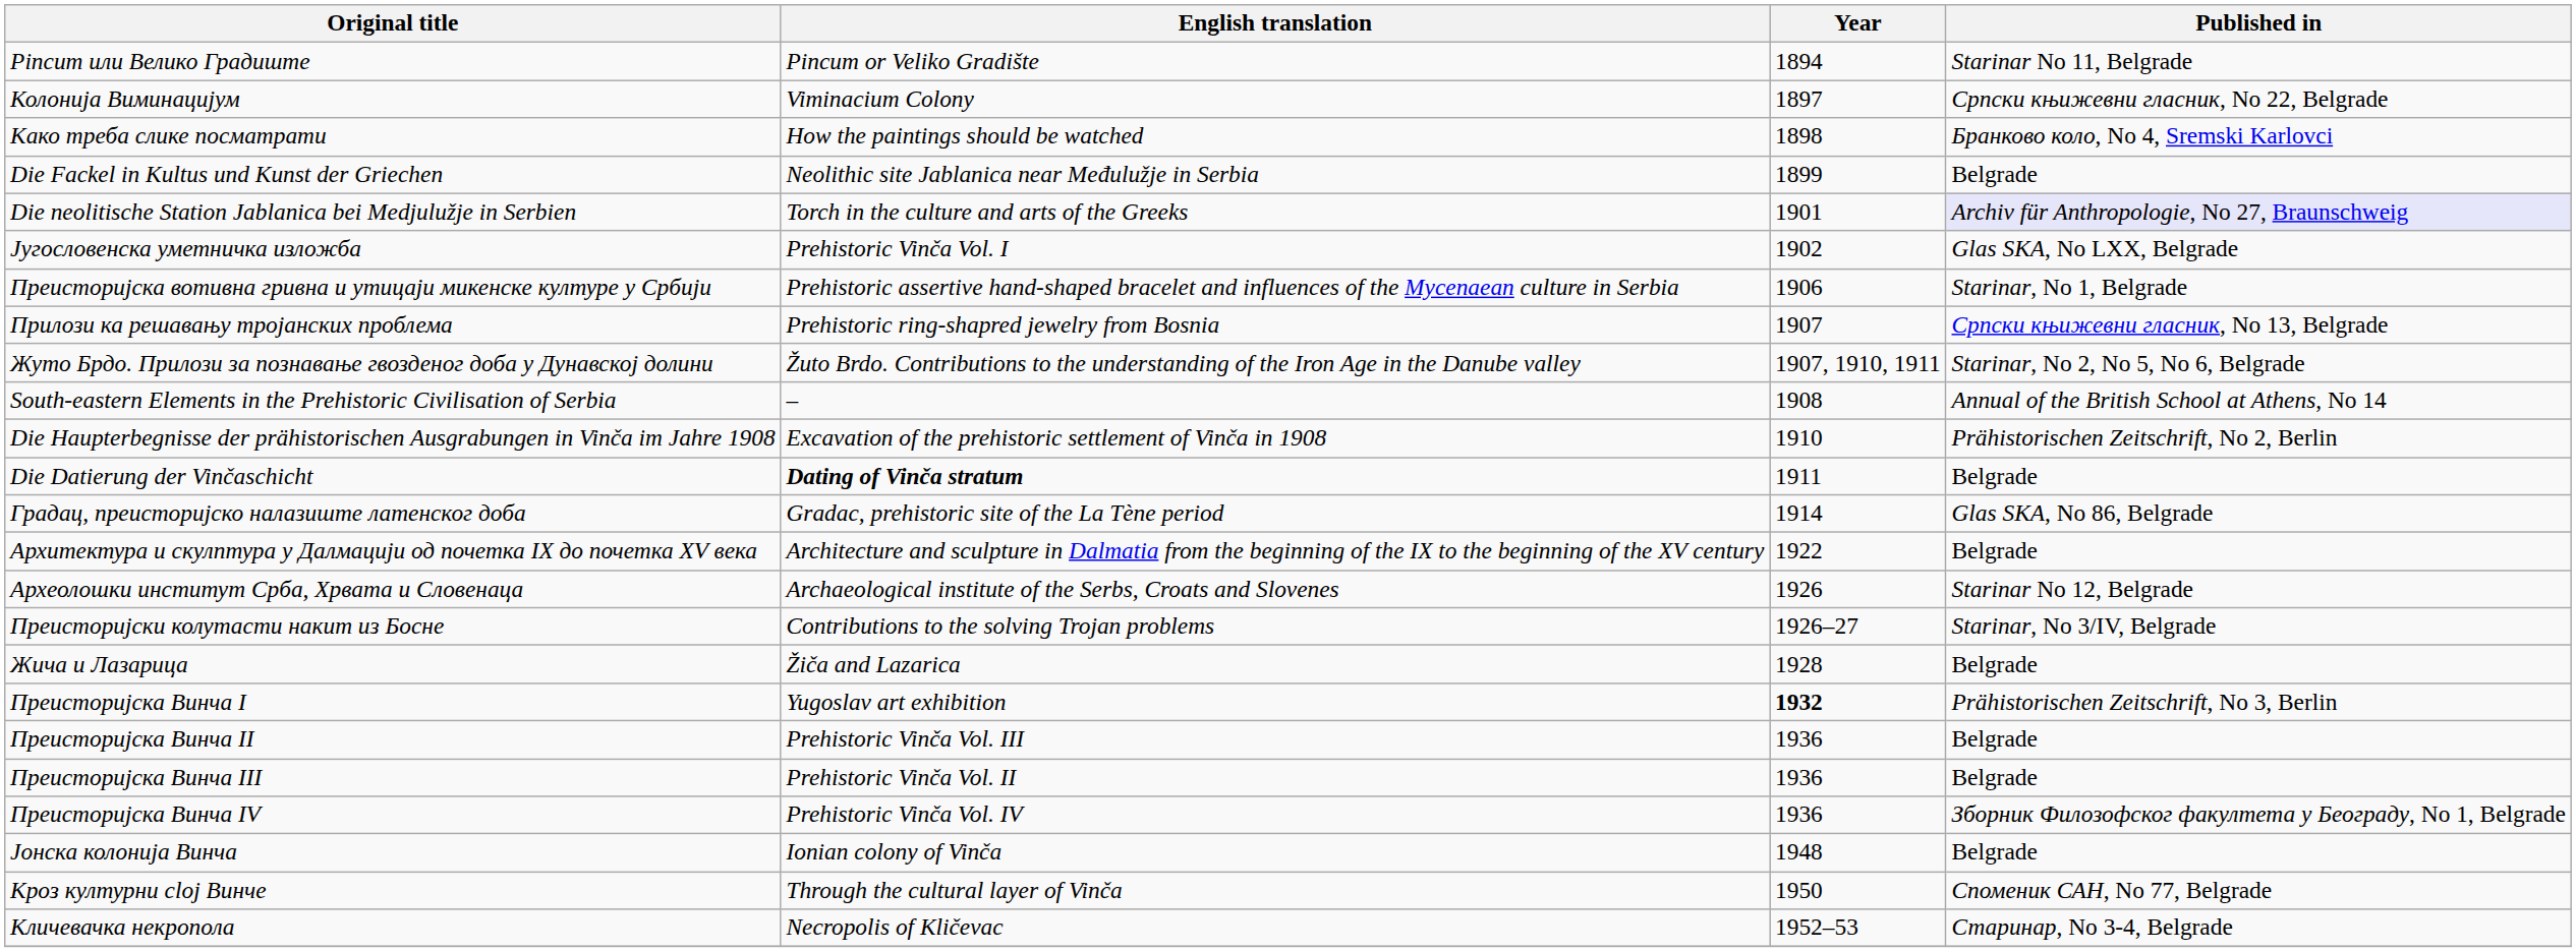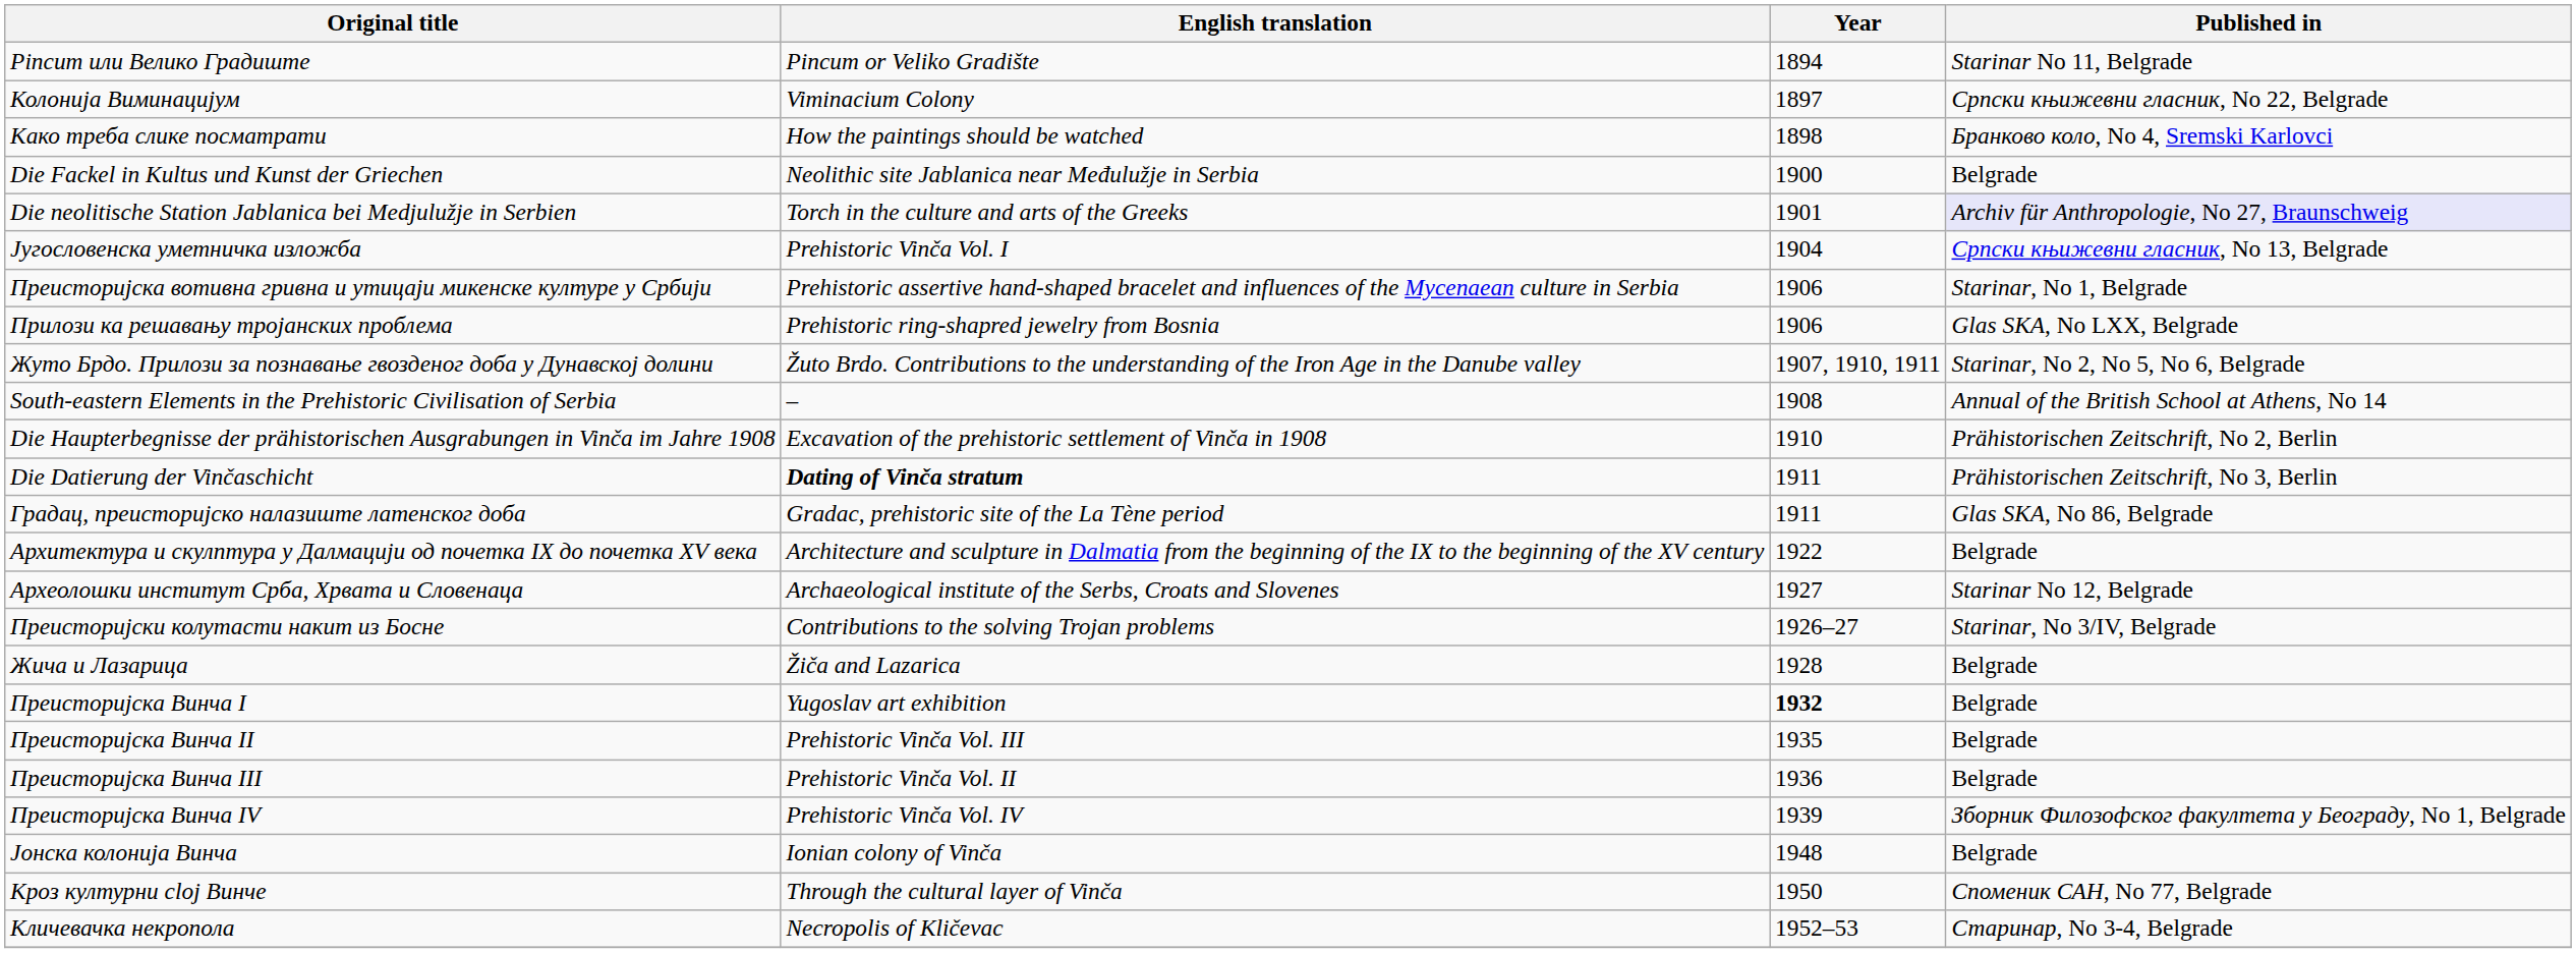Die Fackel in Kultus und Kunst der Griechen | Year: 1899 -> 1900
Југословенска уметничка изложба | Year: 1902 -> 1904
Југословенска уметничка изложба | Published in: Glas SKA, No LXX, Belgrade -> Српски књижевни гласник, No 13, Belgrade
Прилози ка решавању тројанских проблема | Year: 1907 -> 1906
Прилози ка решавању тројанских проблема | Published in: Српски књижевни гласник, No 13, Belgrade -> Glas SKA, No LXX, Belgrade
Die Datierung der Vinčaschicht | Published in: Belgrade -> Prähistorischen Zeitschrift, No 3, Berlin
Градац, преисторијско налазиште латенског доба | Year: 1914 -> 1911
Археолошки институт Срба, Хрвата и Словенаца | Year: 1926 -> 1927
Преисторијска Винча I | Published in: Prähistorischen Zeitschrift, No 3, Berlin -> Belgrade
Преисторијска Винча II | Year: 1936 -> 1935
Преисторијска Винча IV | Year: 1936 -> 1939
